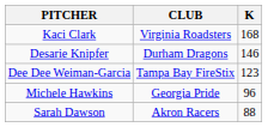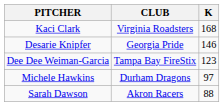Desarie Knipfer | CLUB: Durham Dragons -> Georgia Pride
Michele Hawkins | CLUB: Georgia Pride -> Durham Dragons
Michele Hawkins | K: 96 -> 97
